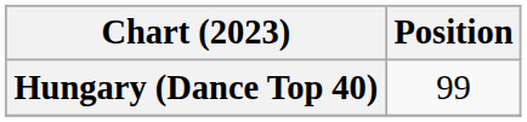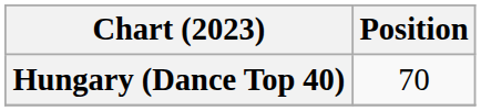Hungary (Dance Top 40) | Position: 99 -> 70
